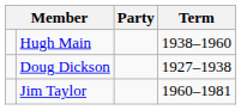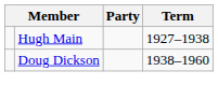Hugh Main | Term: 1938–1960 -> 1927–1938
Doug Dickson | Term: 1927–1938 -> 1938–1960
- row: Jim Taylor | 1960–1981
